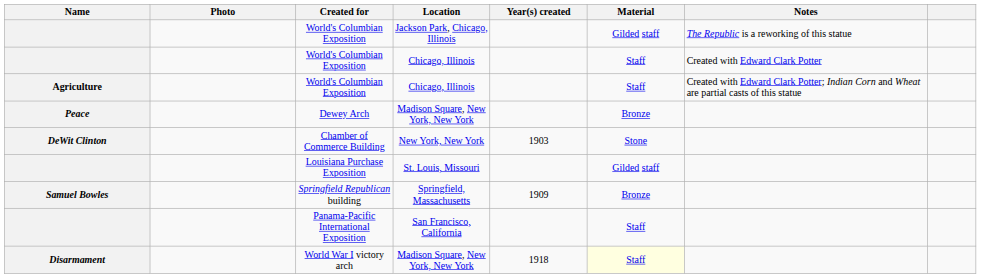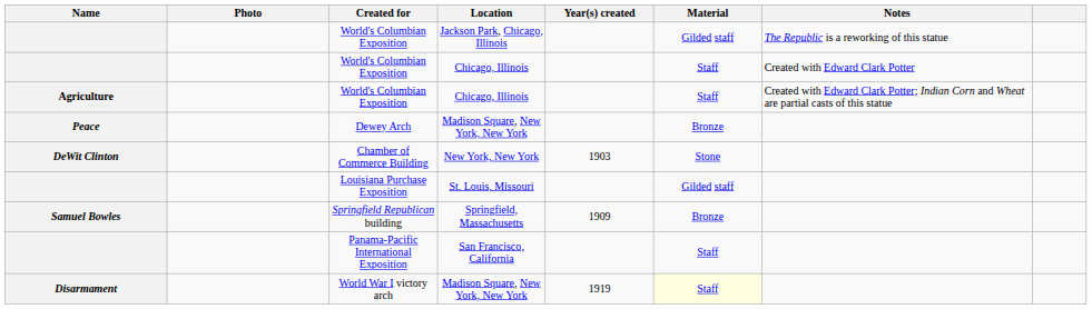World War I victory arch | Year(s) created: 1918 -> 1919
